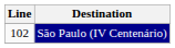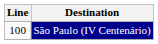São Paulo (IV Centenário) | Line: 102 -> 100
